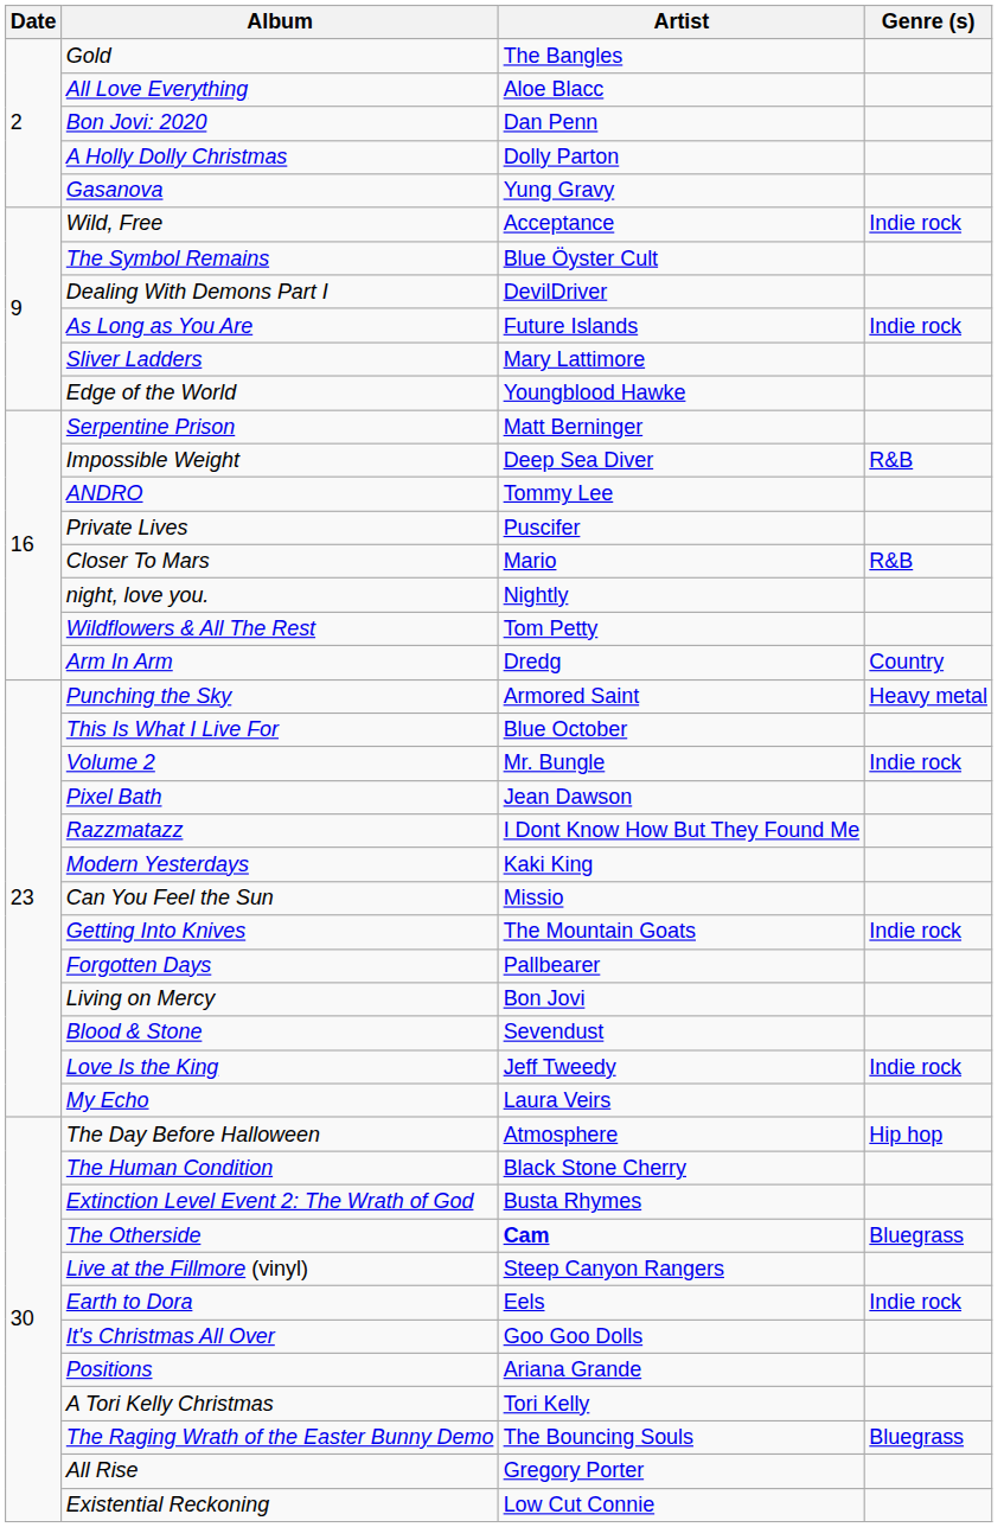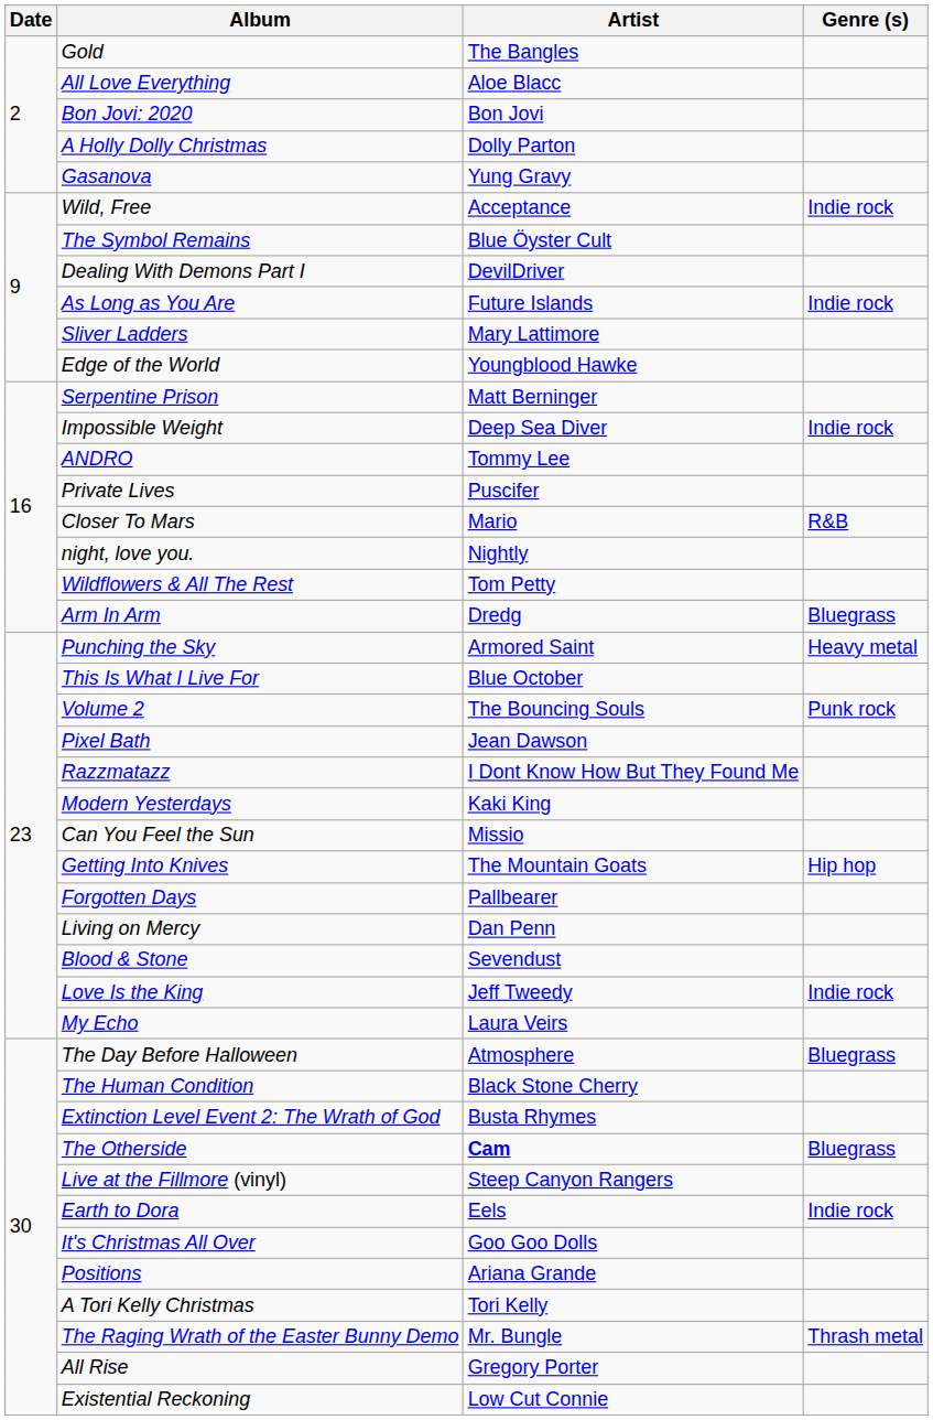Bon Jovi: 2020 | Artist: Dan Penn -> Bon Jovi
Impossible Weight | Genre (s): R&B -> Indie rock
Arm In Arm | Genre (s): Country -> Bluegrass
Volume 2 | Artist: Mr. Bungle -> The Bouncing Souls
Volume 2 | Genre (s): Indie rock -> Punk rock
Getting Into Knives | Genre (s): Indie rock -> Hip hop
Living on Mercy | Artist: Bon Jovi -> Dan Penn
The Day Before Halloween | Genre (s): Hip hop -> Bluegrass
The Raging Wrath of the Easter Bunny Demo | Artist: The Bouncing Souls -> Mr. Bungle
The Raging Wrath of the Easter Bunny Demo | Genre (s): Bluegrass -> Thrash metal
